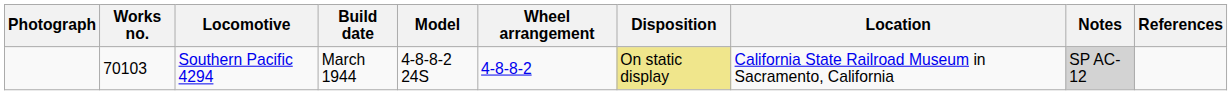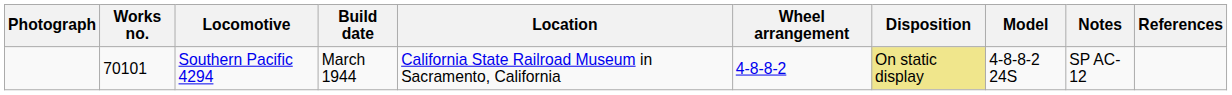columns swapped: Model <-> Location
Southern Pacific 4294 | Works no.: 70103 -> 70101
Southern Pacific 4294 | Notes: lightgrey background -> no background
